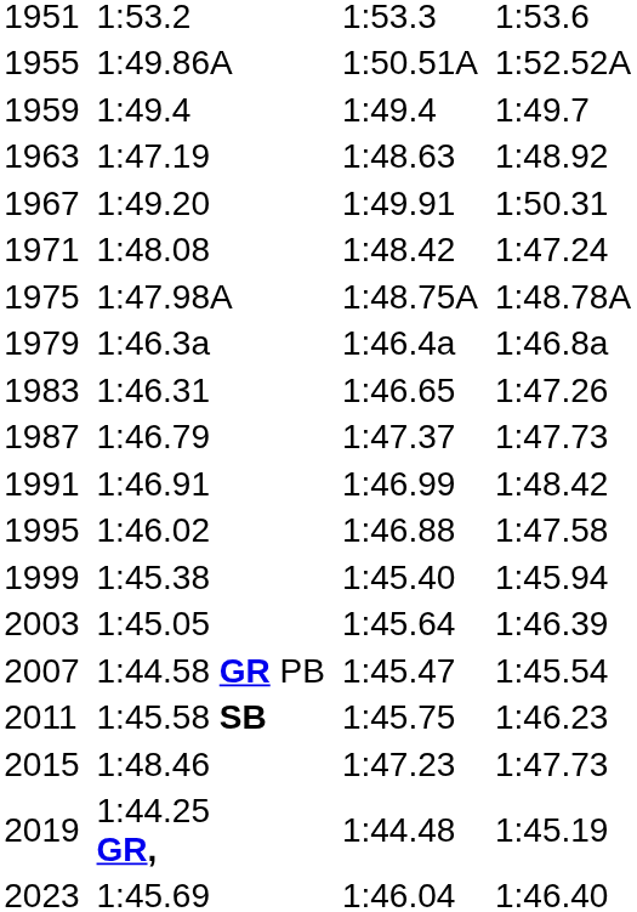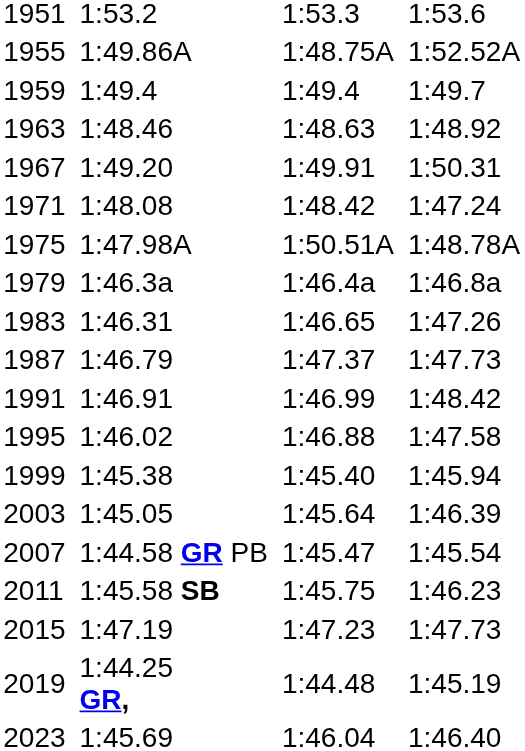1955 | column 5: 1:50.51A -> 1:48.75A
1963 | column 3: 1:47.19 -> 1:48.46
1975 | column 5: 1:48.75A -> 1:50.51A
2015 | column 3: 1:48.46 -> 1:47.19
